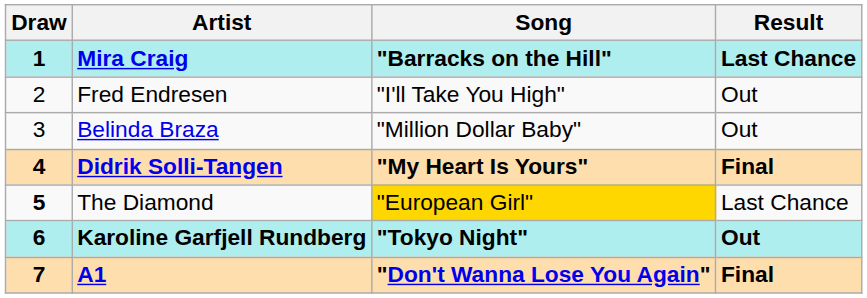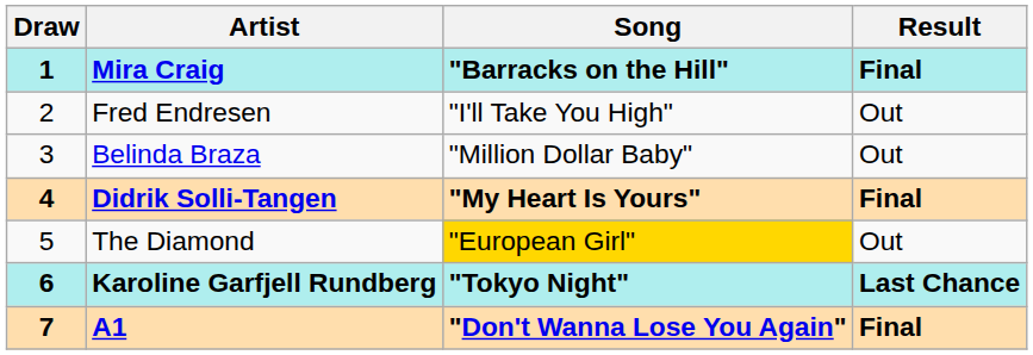Mira Craig | Result: Last Chance -> Final
The Diamond | Draw: bold -> normal
The Diamond | Result: Last Chance -> Out
Karoline Garfjell Rundberg | Result: Out -> Last Chance
